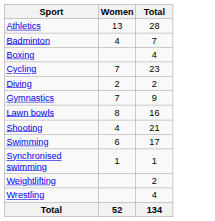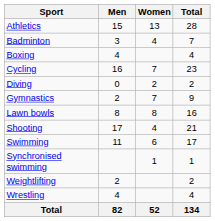+ column: Men | 15 | 3 | 4 | 16 | 0 | 2 | 8 | 17 | 11 | 2 | 4 | 82
